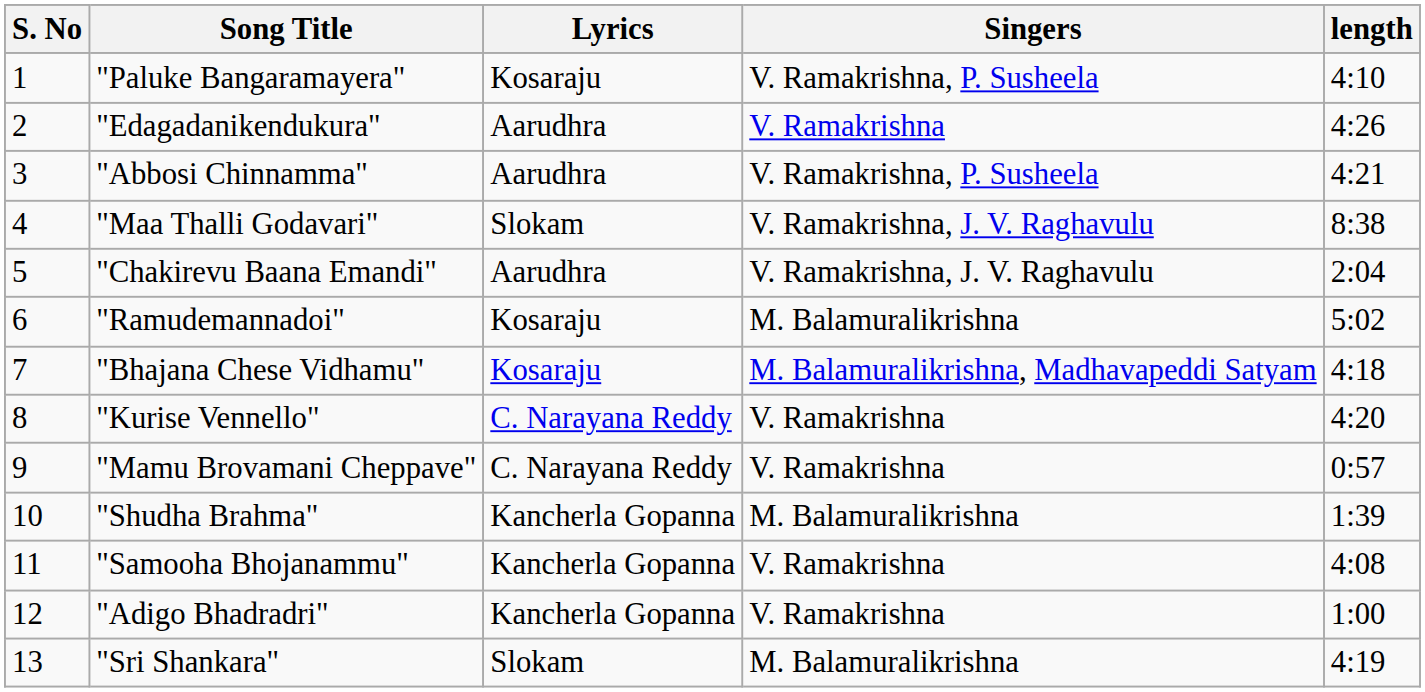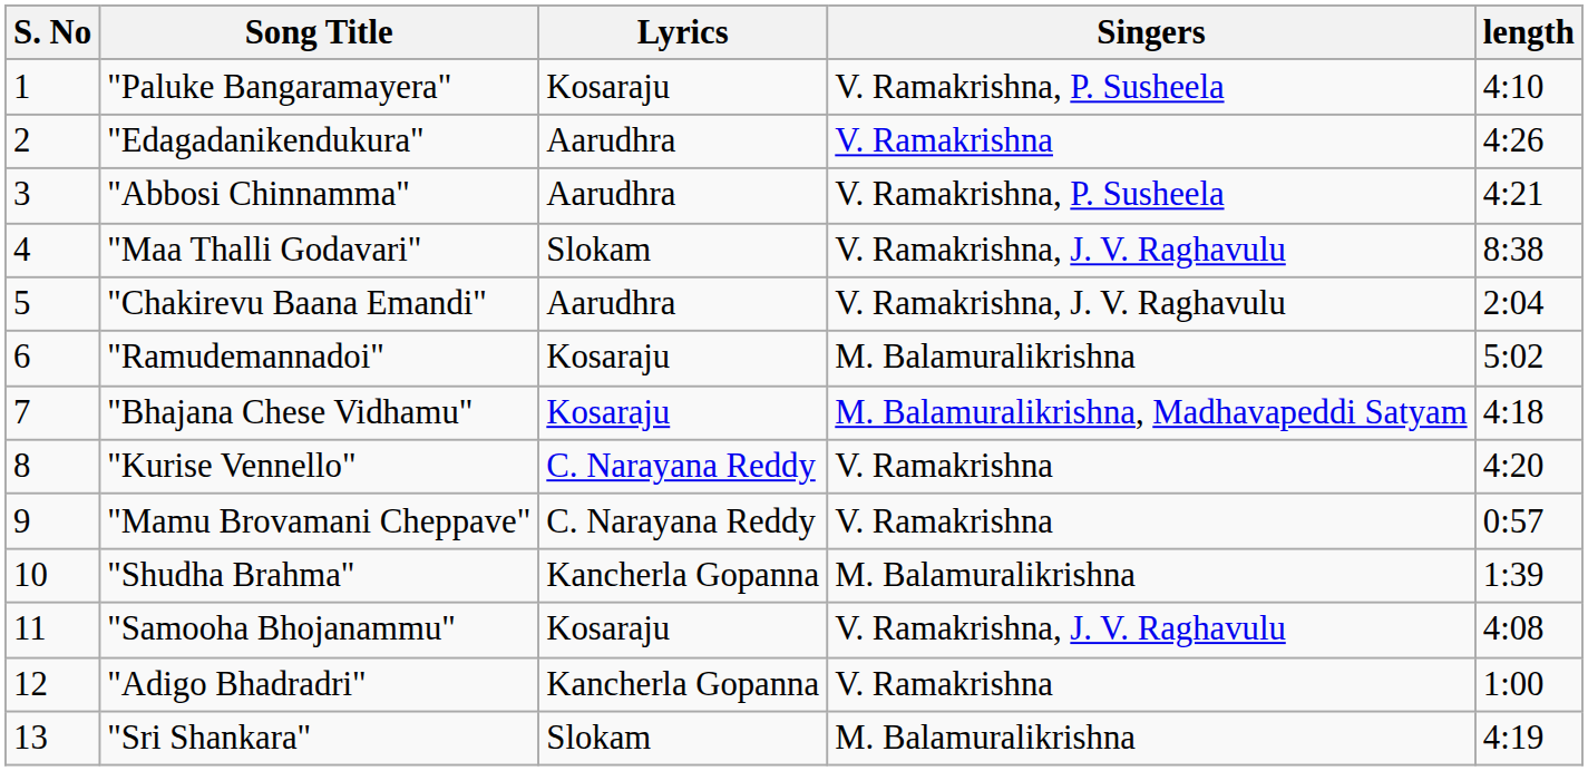"Samooha Bhojanammu" | Lyrics: Kancherla Gopanna -> Kosaraju
"Samooha Bhojanammu" | Singers: V. Ramakrishna -> V. Ramakrishna, J. V. Raghavulu
